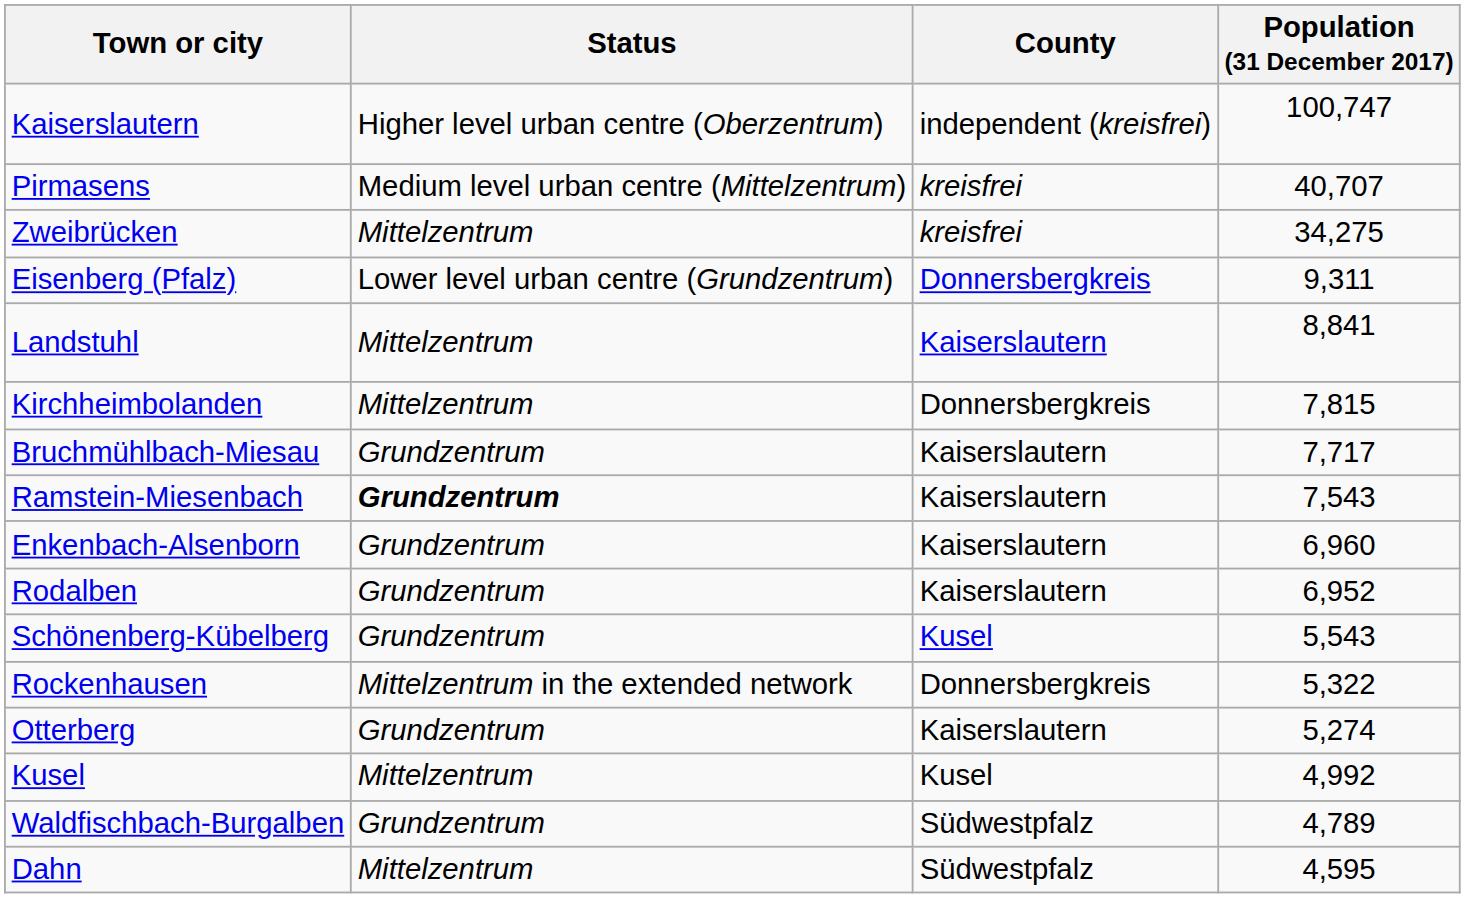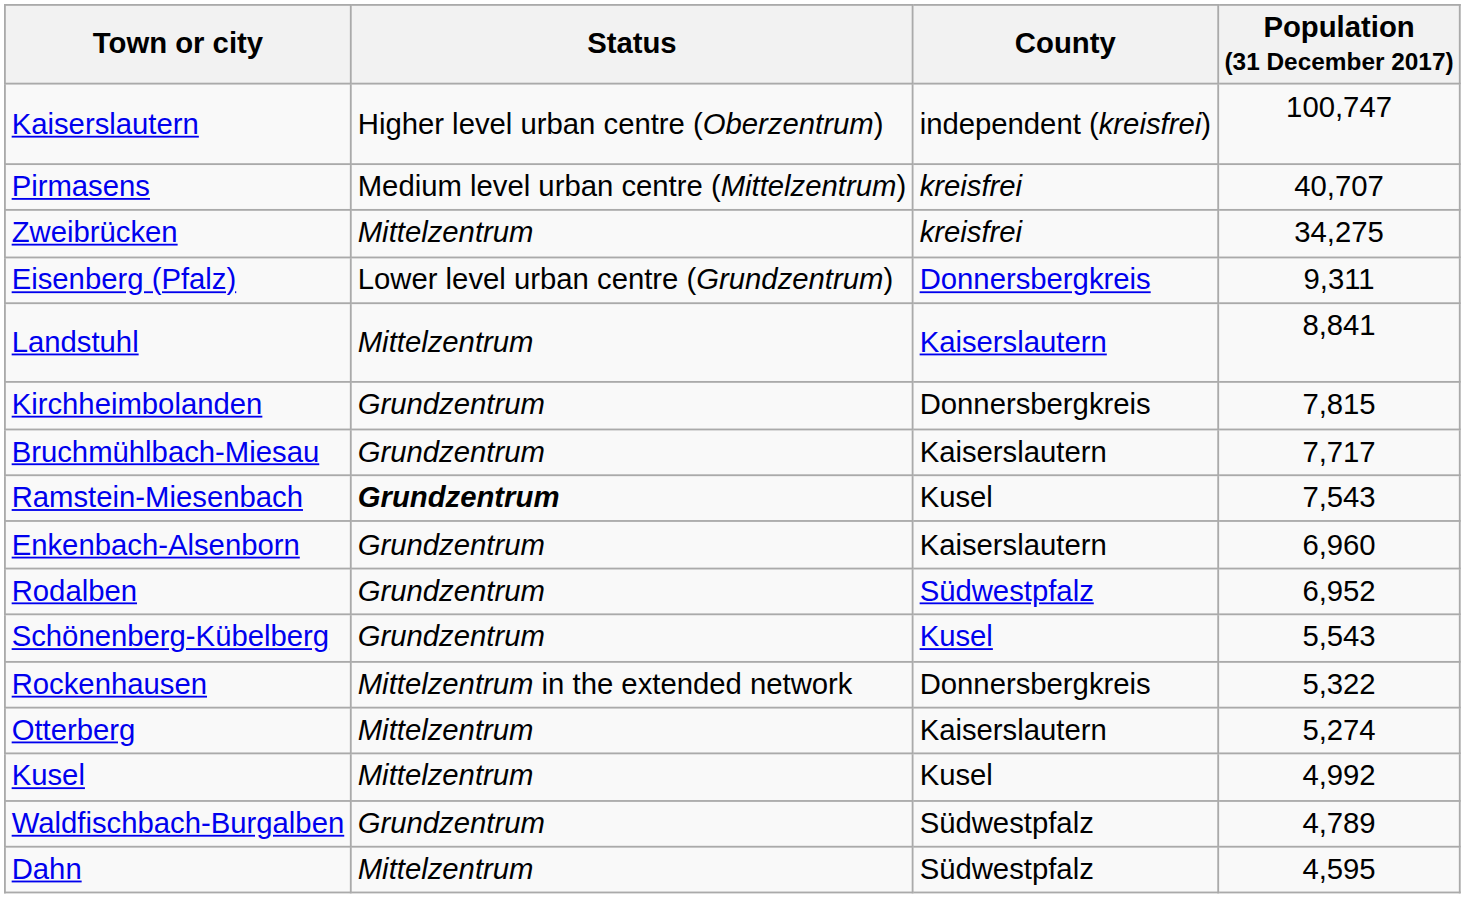Kirchheimbolanden | Status: Mittelzentrum -> Grundzentrum
Ramstein-Miesenbach | County: Kaiserslautern -> Kusel
Rodalben | County: Kaiserslautern -> Südwestpfalz
Otterberg | Status: Grundzentrum -> Mittelzentrum
